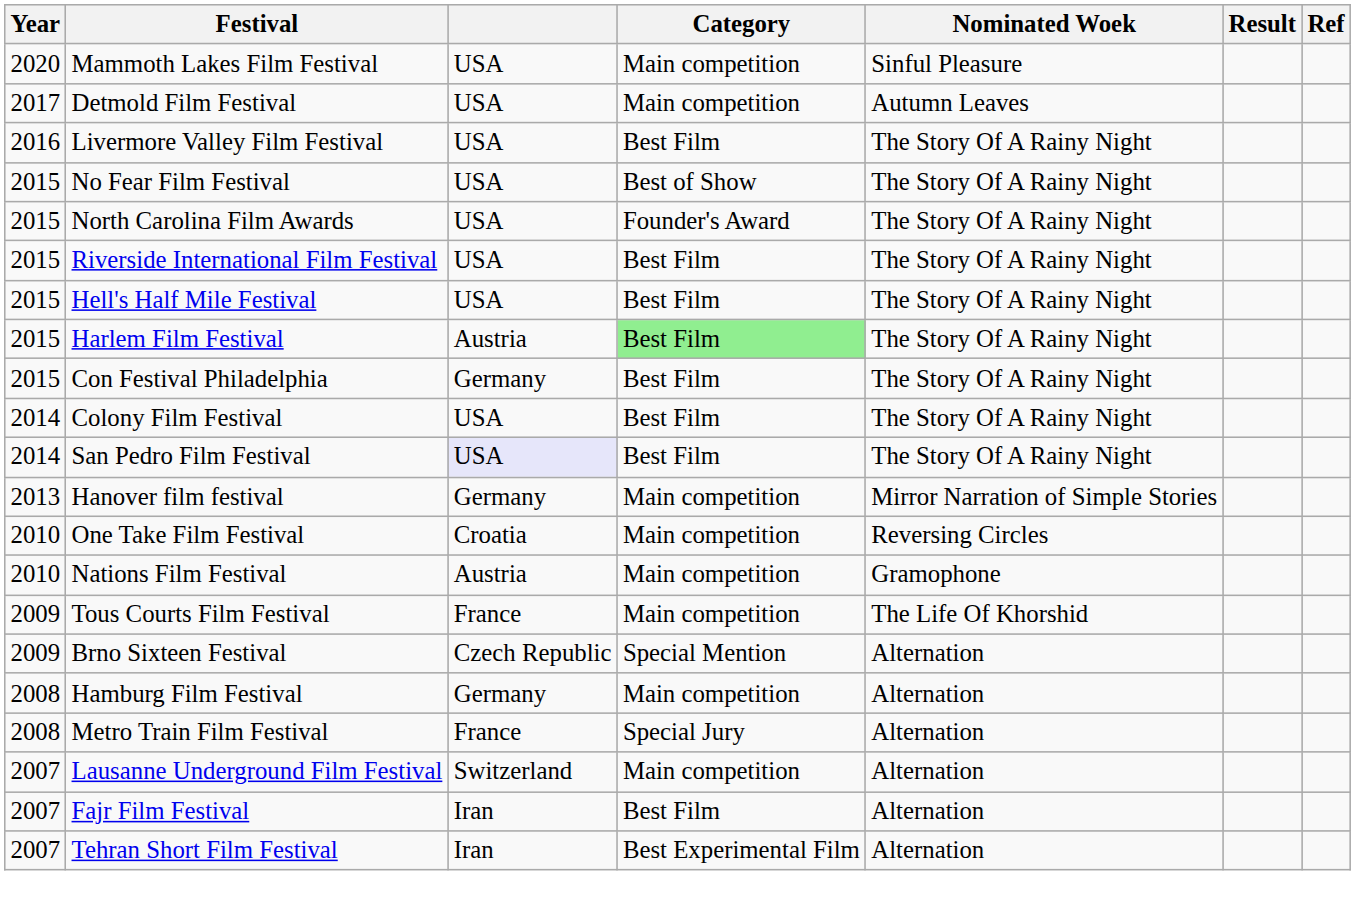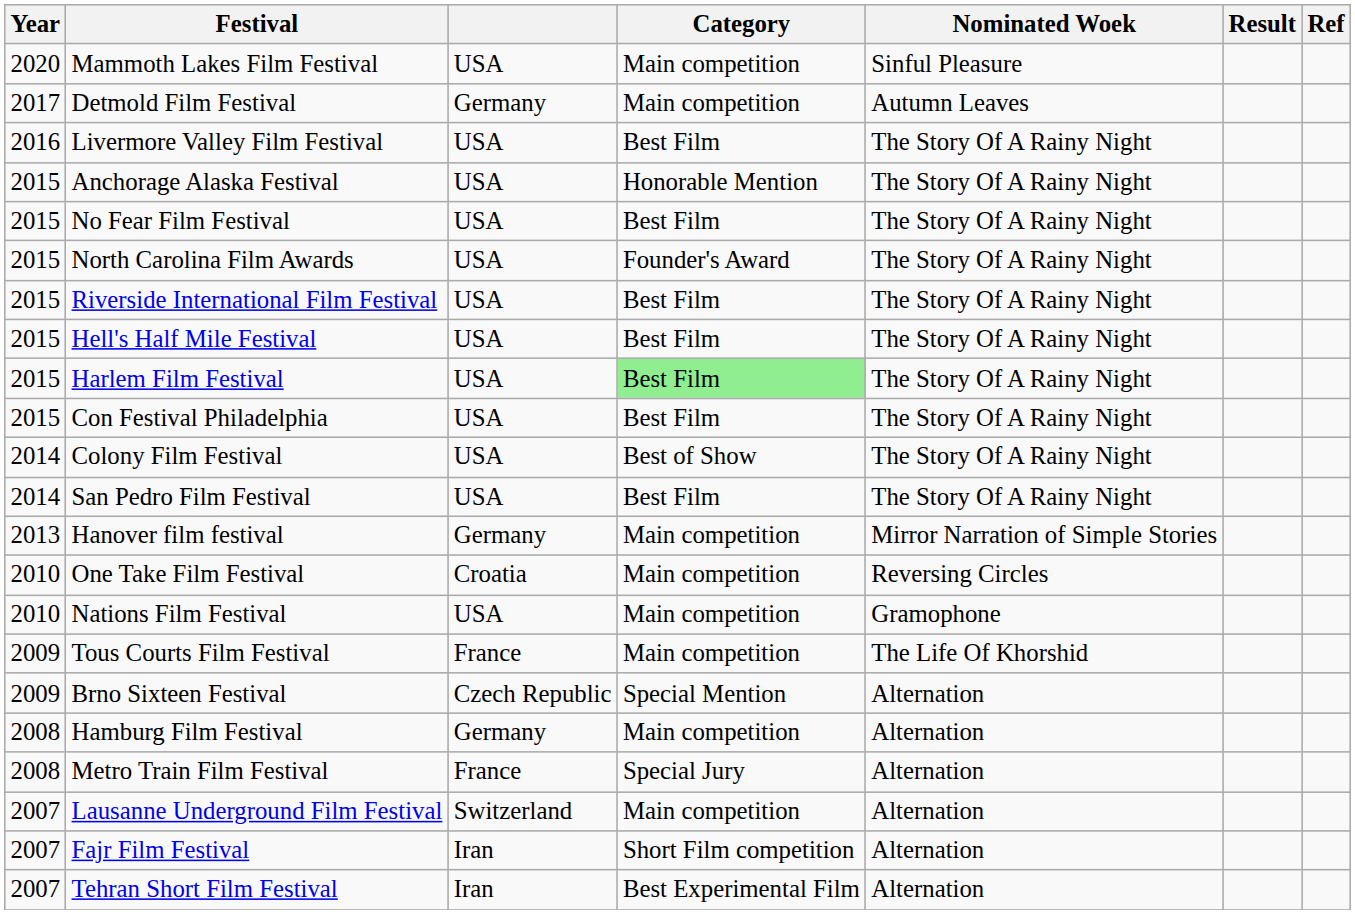Detmold Film Festival | column 3: USA -> Germany
+ row: 2015 | Anchorage Alaska Festival | USA | Honorable Mention | The Story Of A Rainy Night
No Fear Film Festival | Category: Best of Show -> Best Film
Harlem Film Festival | column 3: Austria -> USA
Con Festival Philadelphia | column 3: Germany -> USA
Colony Film Festival | Category: Best Film -> Best of Show
San Pedro Film Festival | column 3: lavender background -> no background
Nations Film Festival | column 3: Austria -> USA
Fajr Film Festival | Category: Best Film -> Short Film competition
